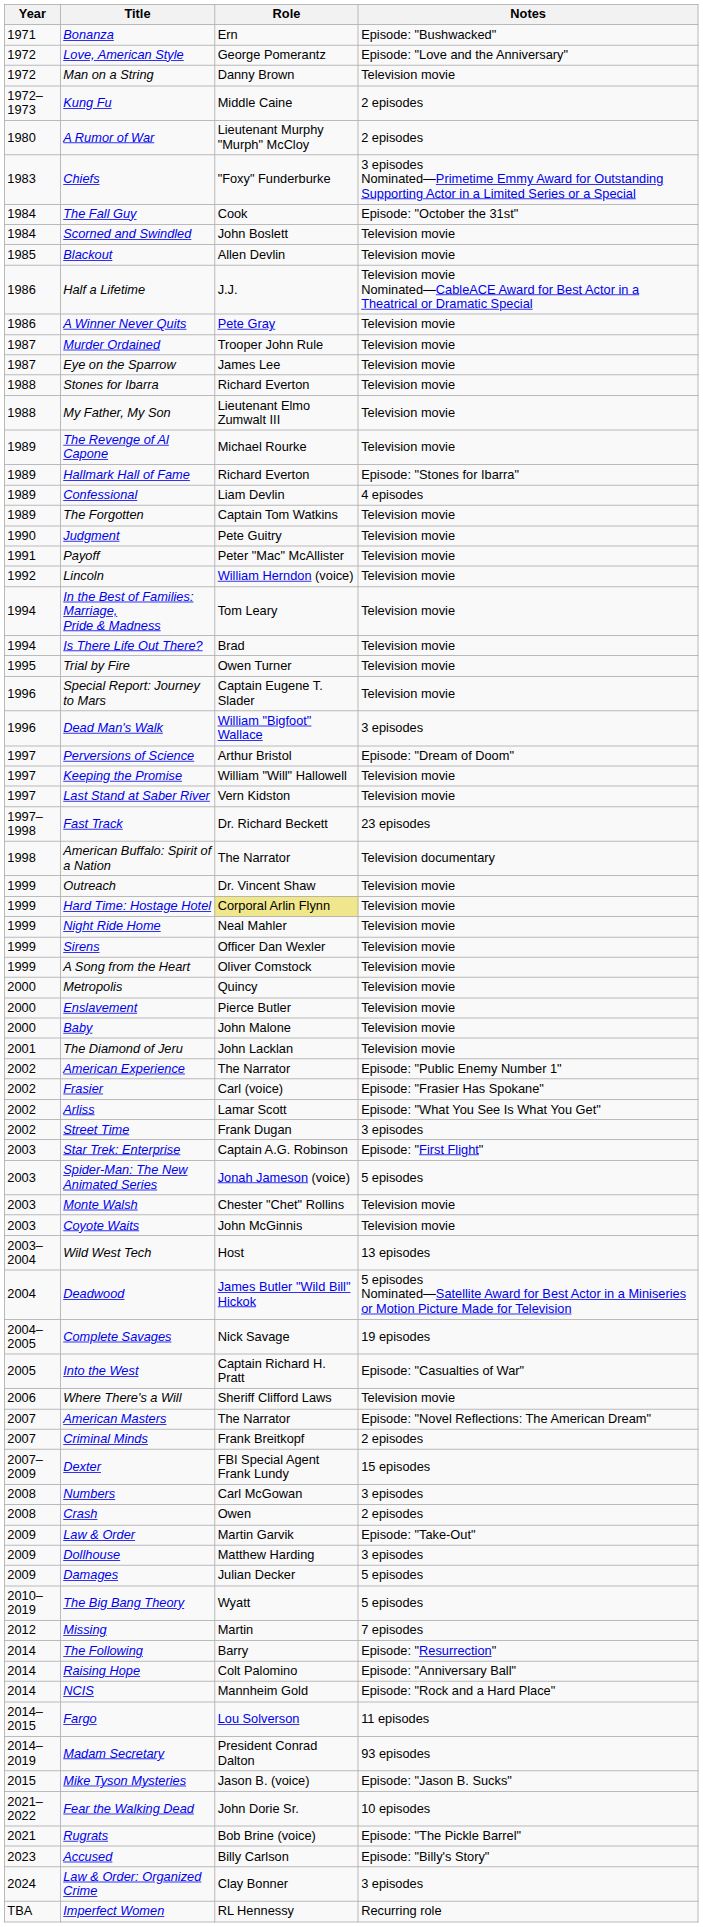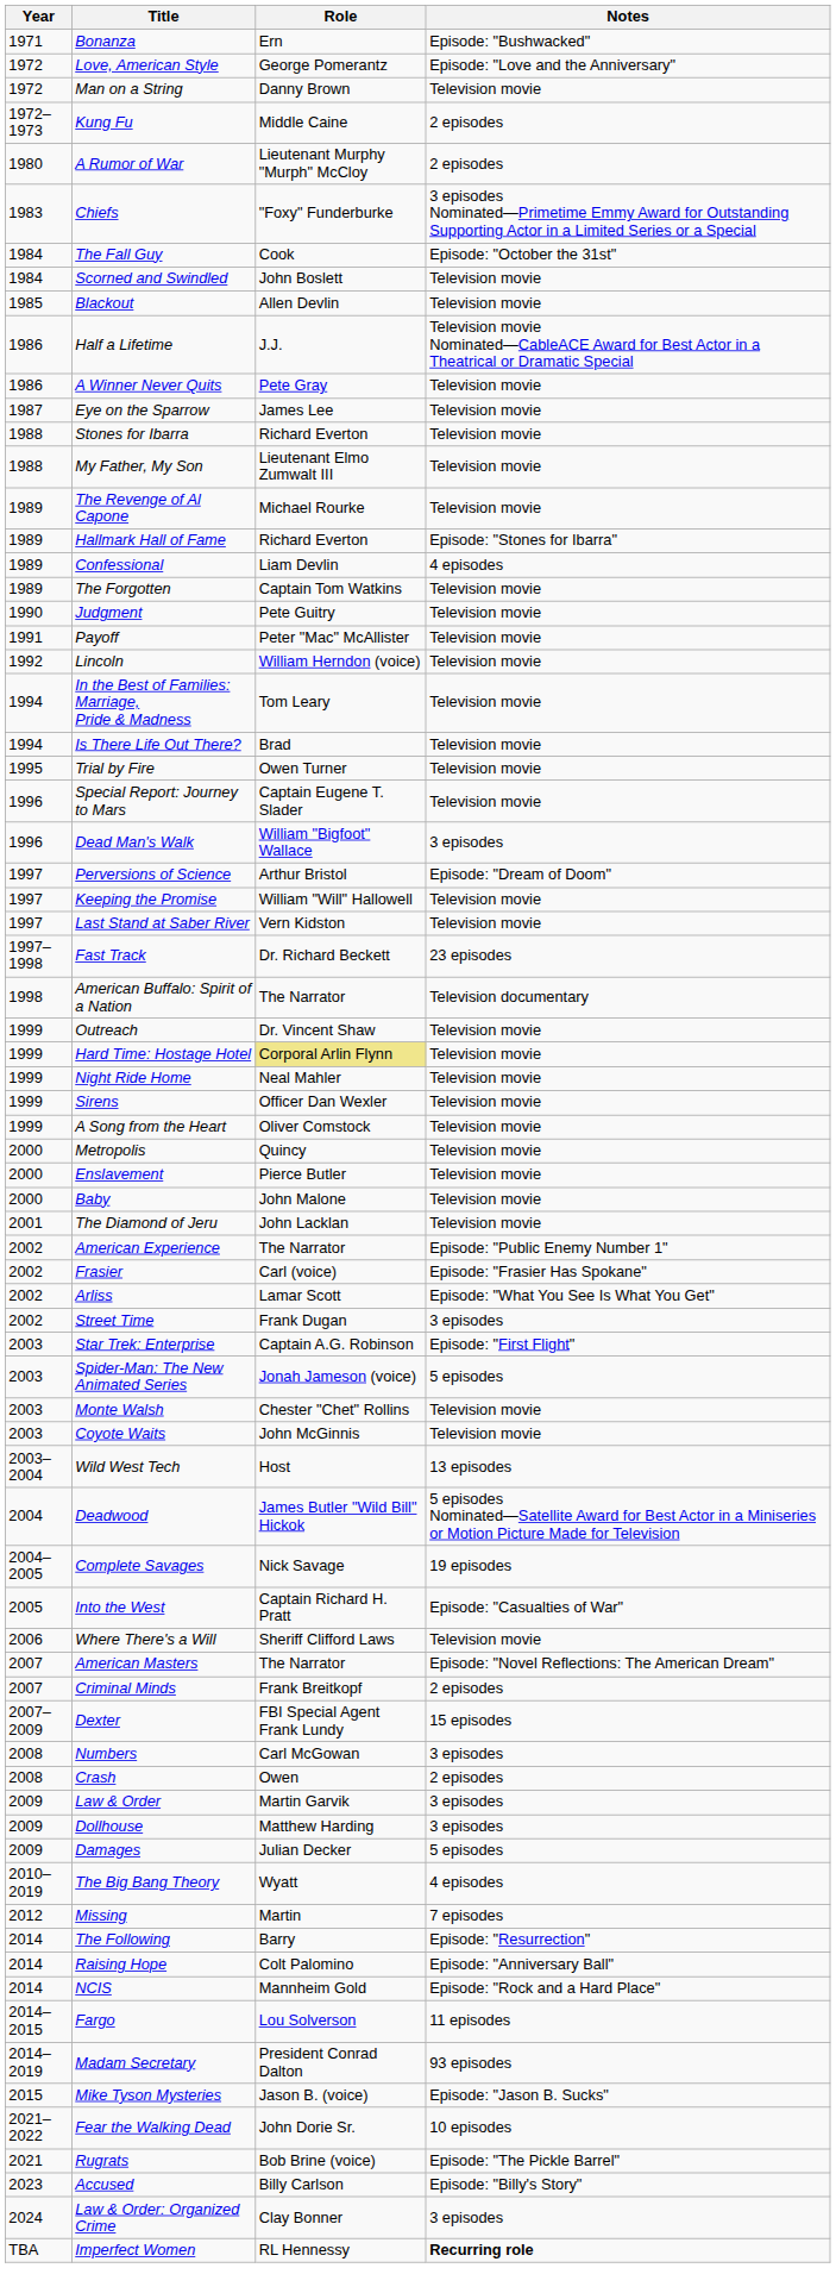- row: 1987 | Murder Ordained | Trooper John Rule | Television movie
Law & Order | Notes: Episode: "Take-Out" -> 3 episodes
The Big Bang Theory | Notes: 5 episodes -> 4 episodes
Imperfect Women | Notes: normal -> bold
